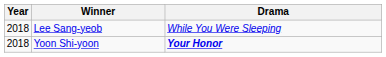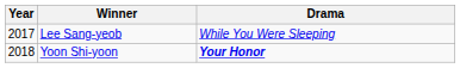Lee Sang-yeob | Year: 2018 -> 2017
